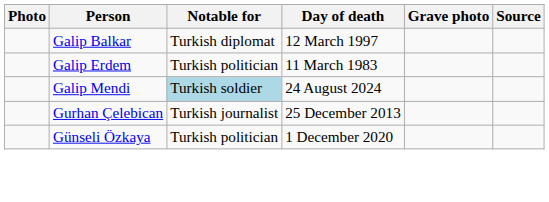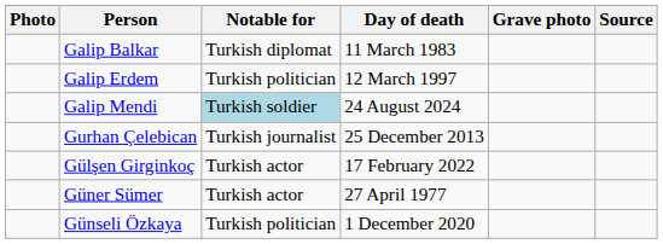Galip Balkar | Day of death: 12 March 1997 -> 11 March 1983
Galip Erdem | Day of death: 11 March 1983 -> 12 March 1997
+ row: Gülşen Girginkoç | Turkish actor | 17 February 2022
+ row: Güner Sümer | Turkish actor | 27 April 1977
